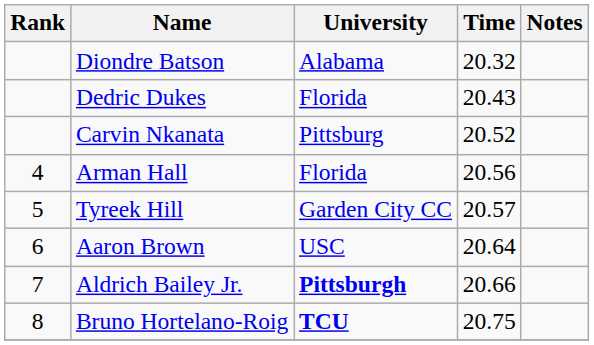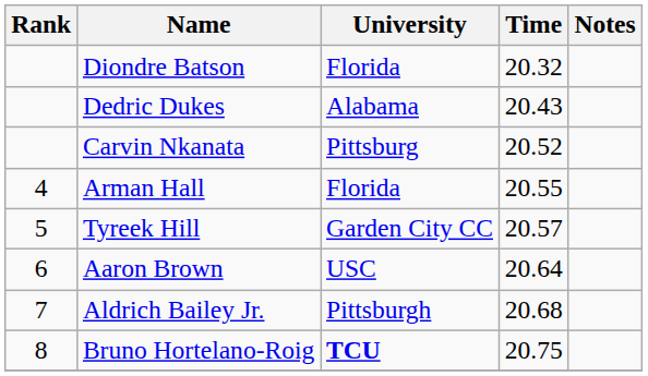Diondre Batson | University: Alabama -> Florida
Dedric Dukes | University: Florida -> Alabama
Arman Hall | Time: 20.56 -> 20.55
Aldrich Bailey Jr. | University: bold -> normal
Aldrich Bailey Jr. | Time: 20.66 -> 20.68
